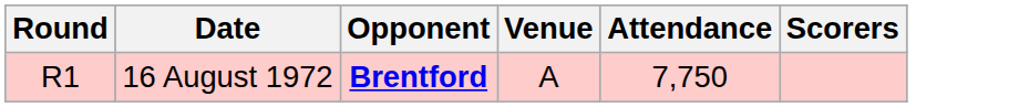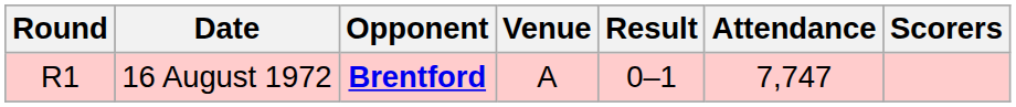+ column: Result | 0–1
16 August 1972 | Attendance: 7,750 -> 7,747
